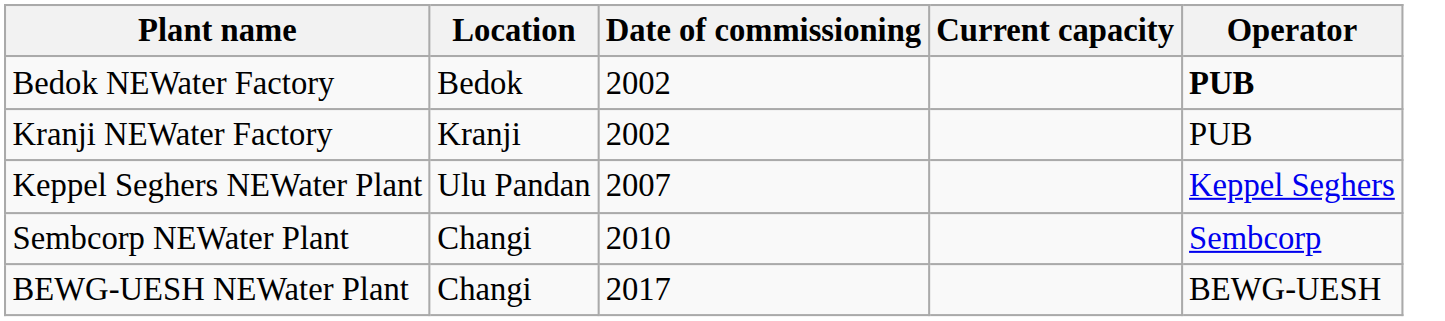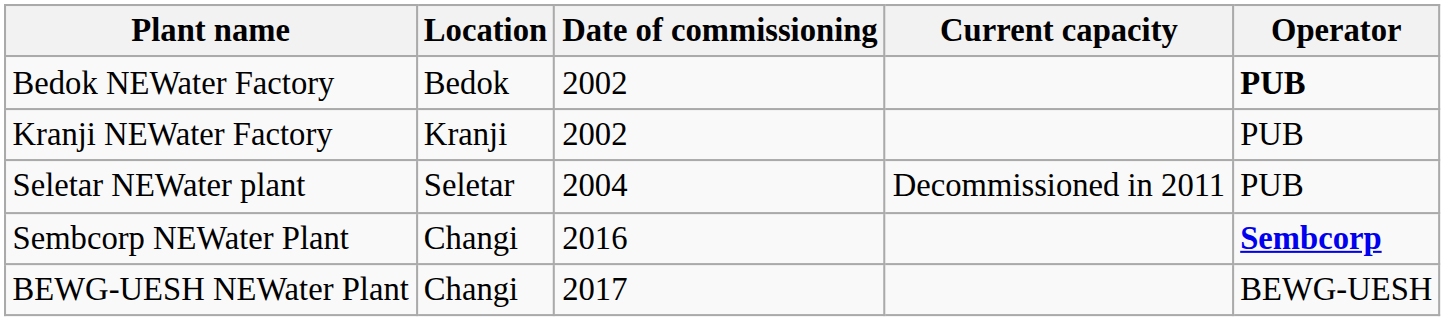+ row: Seletar NEWater plant | Seletar | 2004 | Decommissioned in 2011 | PUB
- row: Keppel Seghers NEWater Plant | Ulu Pandan | 2007 | Keppel Seghers
Sembcorp NEWater Plant | Date of commissioning: 2010 -> 2016
Sembcorp NEWater Plant | Operator: normal -> bold
